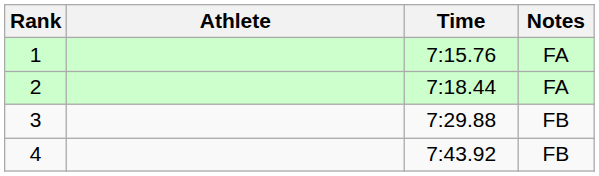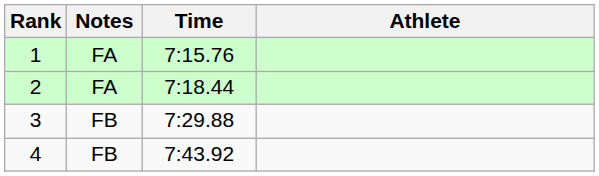columns swapped: Athlete <-> Notes
